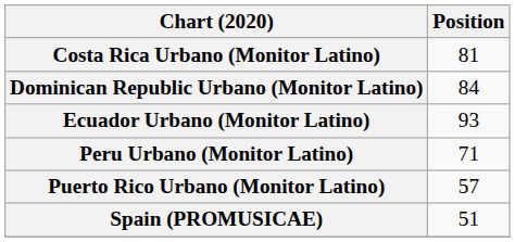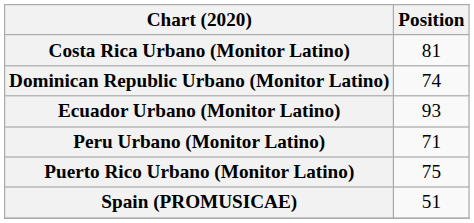Dominican Republic Urbano (Monitor Latino) | Position: 84 -> 74
Puerto Rico Urbano (Monitor Latino) | Position: 57 -> 75
